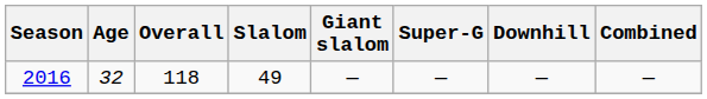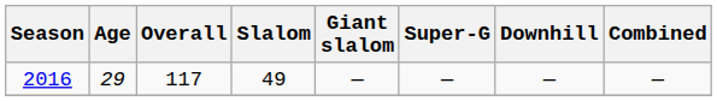2016 | Age: 32 -> 29
2016 | Overall: 118 -> 117
